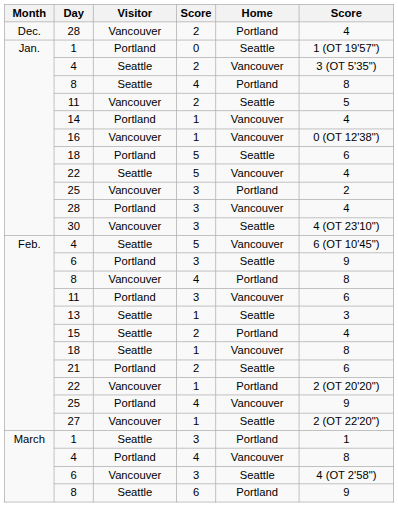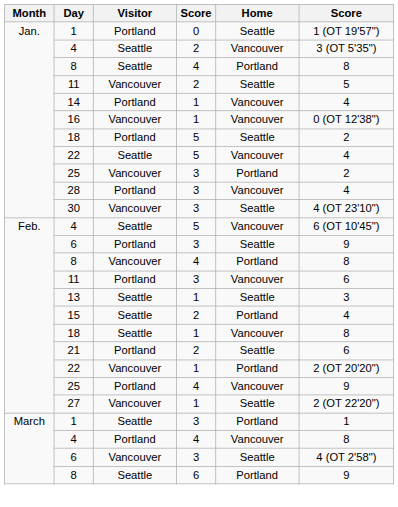- row: Dec. | 28 | Vancouver | 2 | Portland | 4
Jan. / 18 | column 6: 6 -> 2
